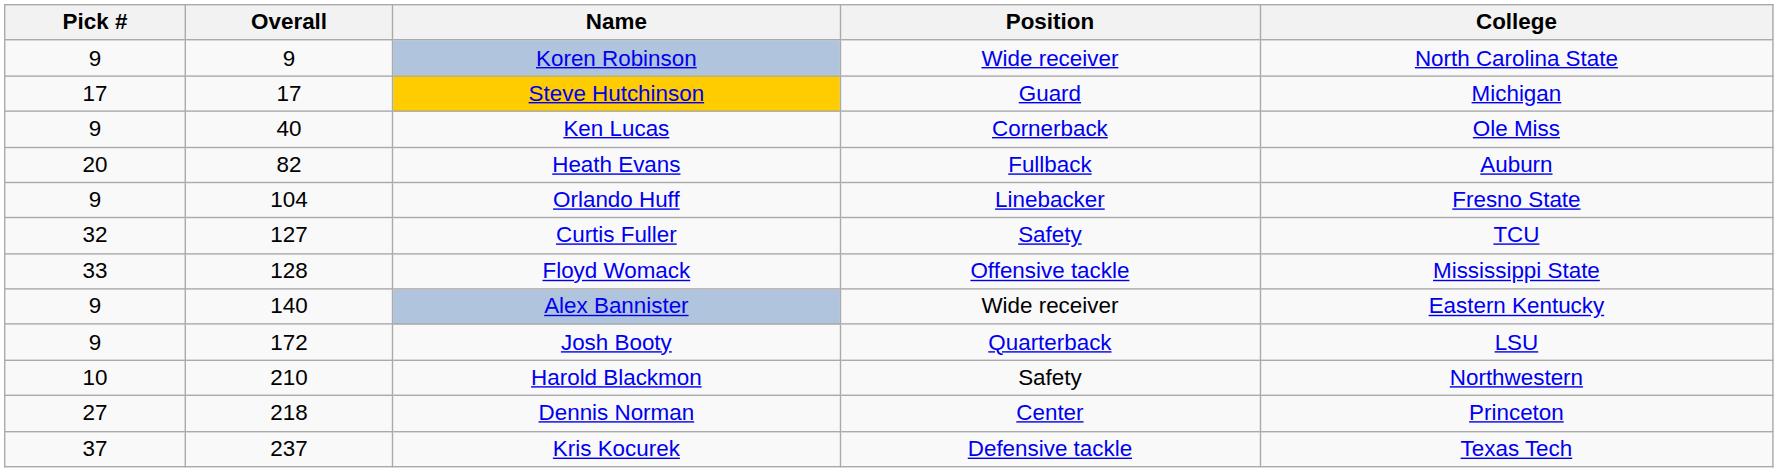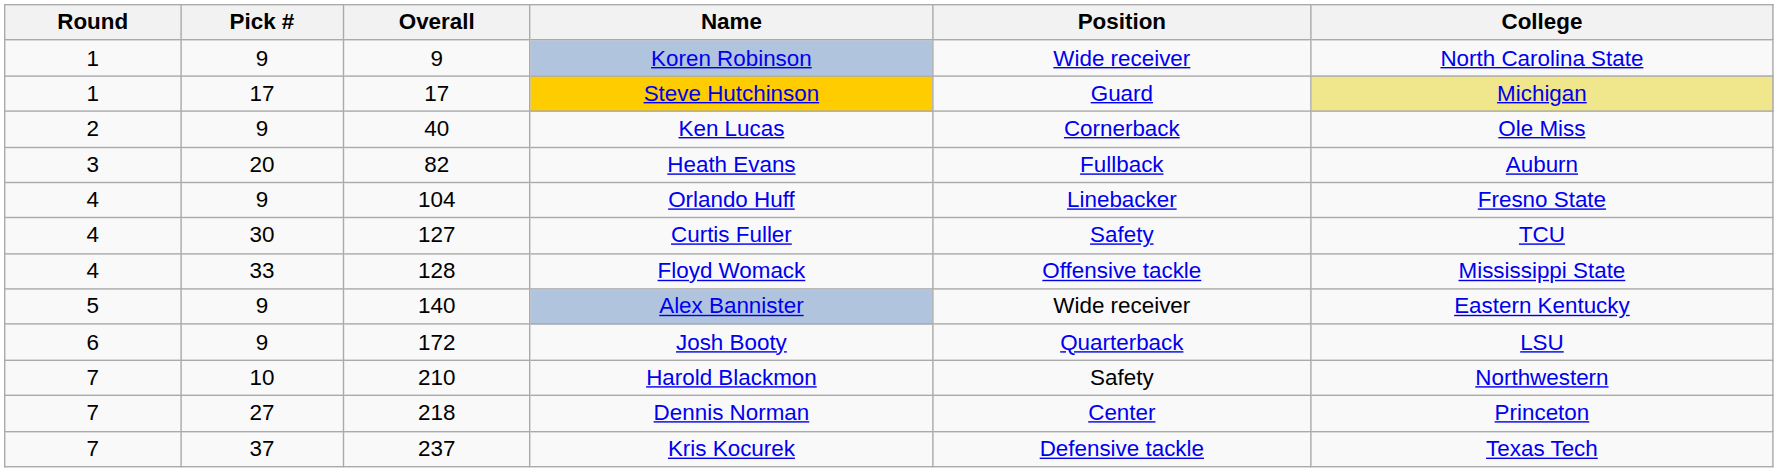+ column: Round | 1 | 1 | 2 | 3 | 4 | 4 | 4 | 5 | 6 | 7 | 7 | 7
Steve Hutchinson | College: no background -> khaki background
Curtis Fuller | Pick #: 32 -> 30
